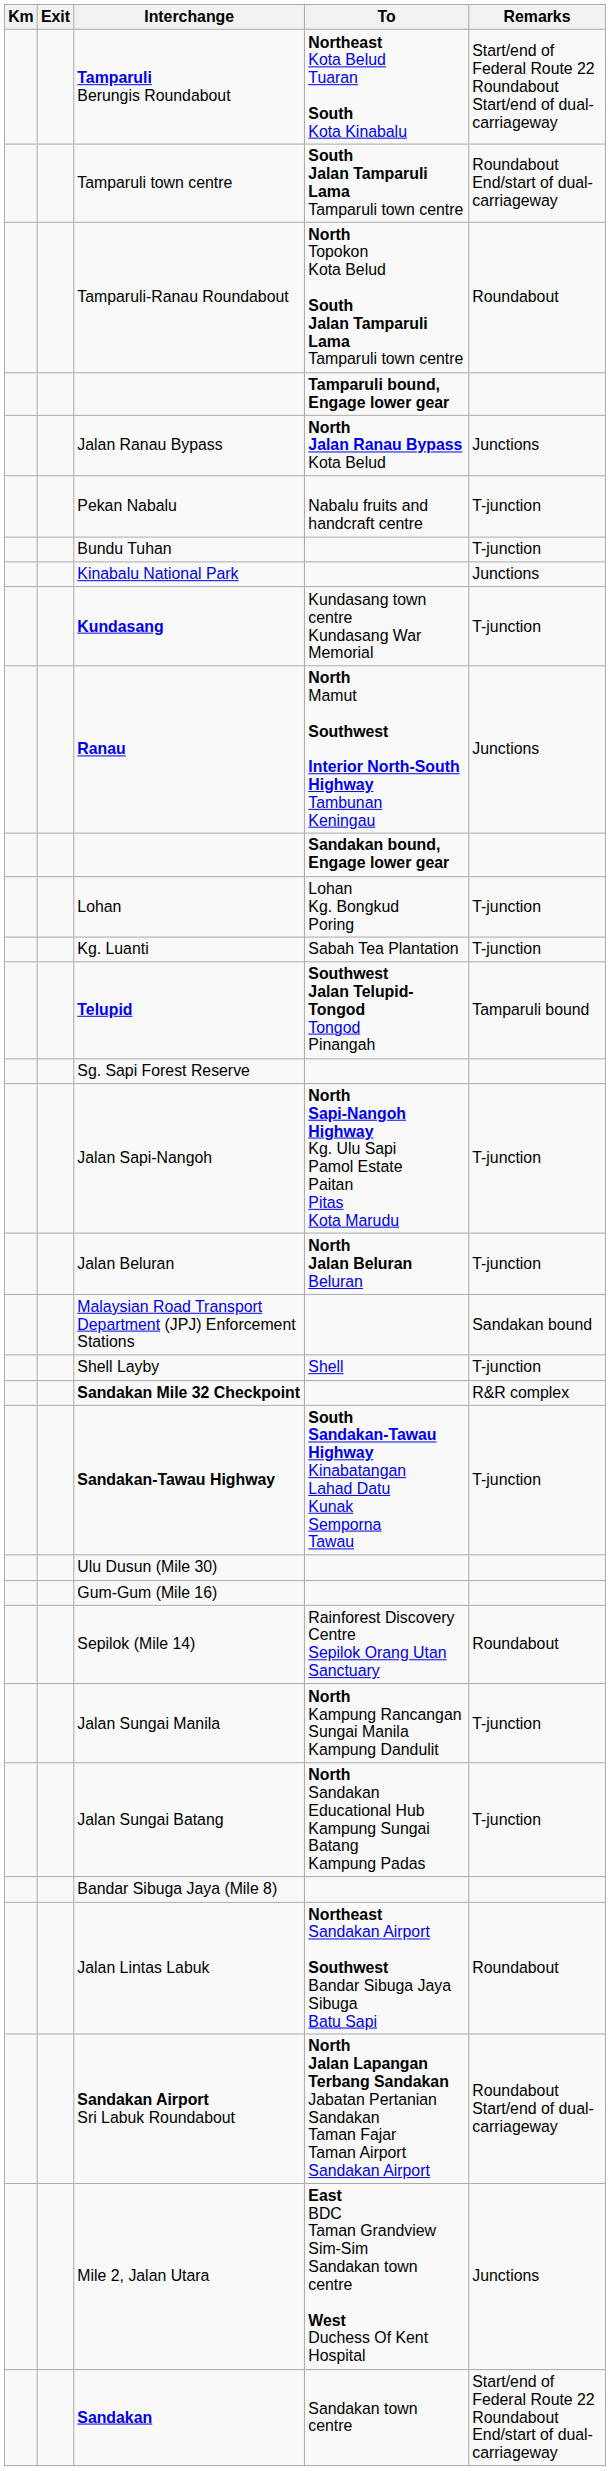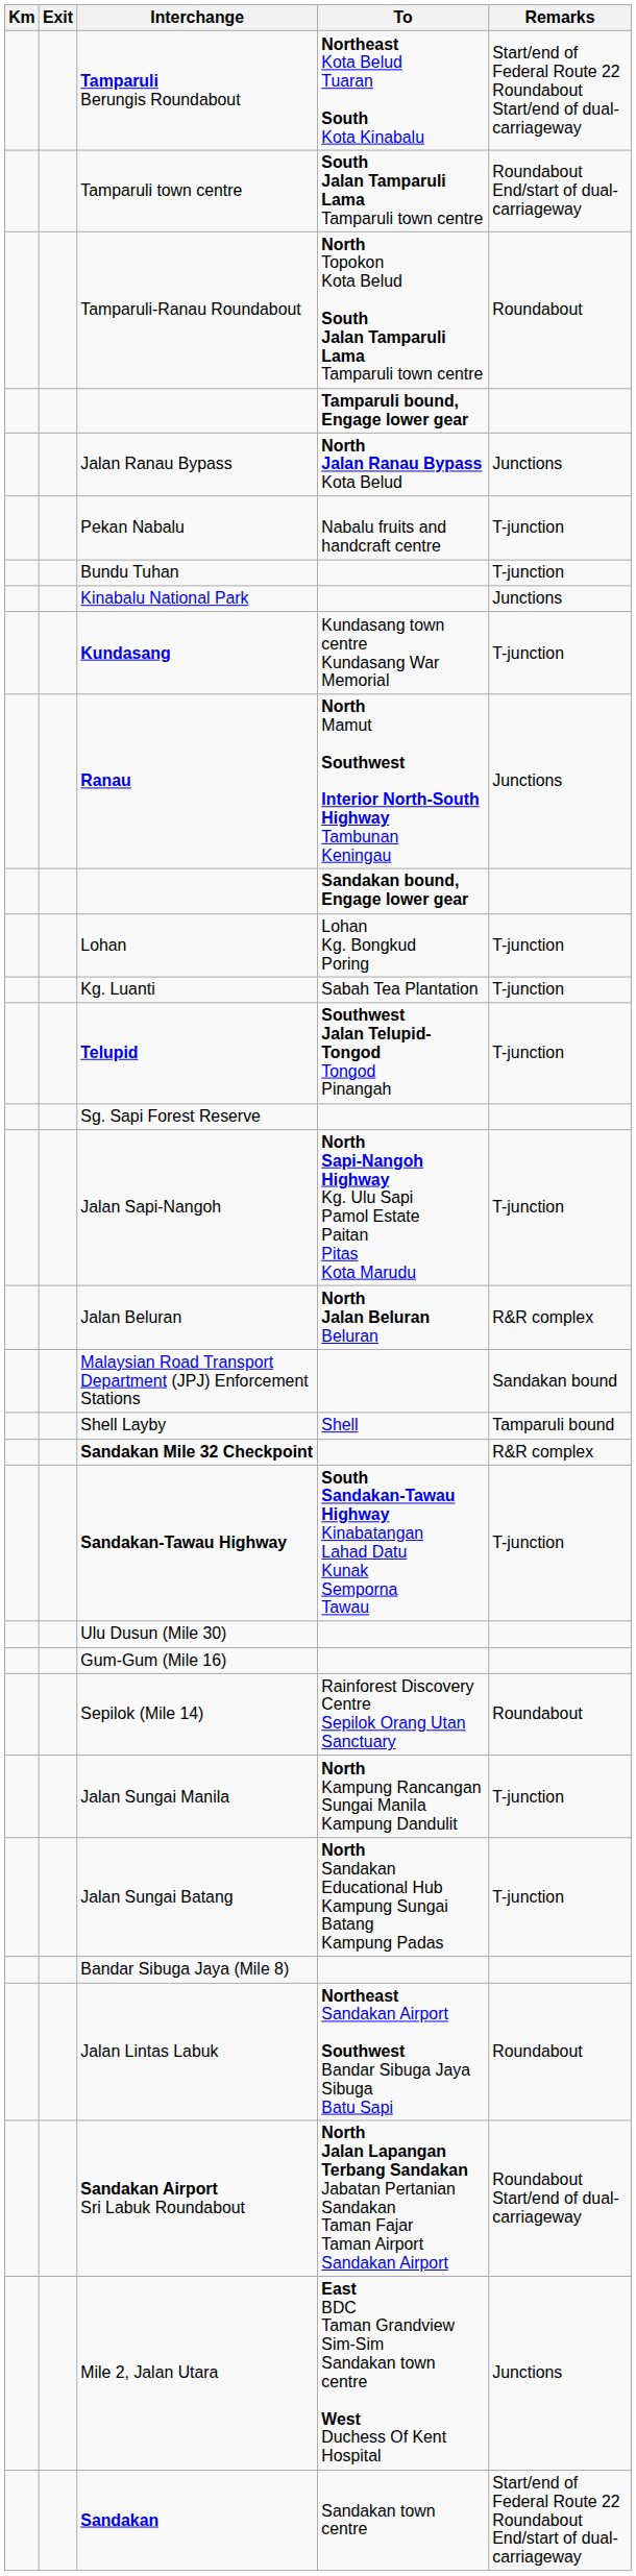Telupid | Remarks: Tamparuli bound -> T-junction
Jalan Beluran | Remarks: T-junction -> R&R complex
Shell Layby | Remarks: T-junction -> Tamparuli bound
